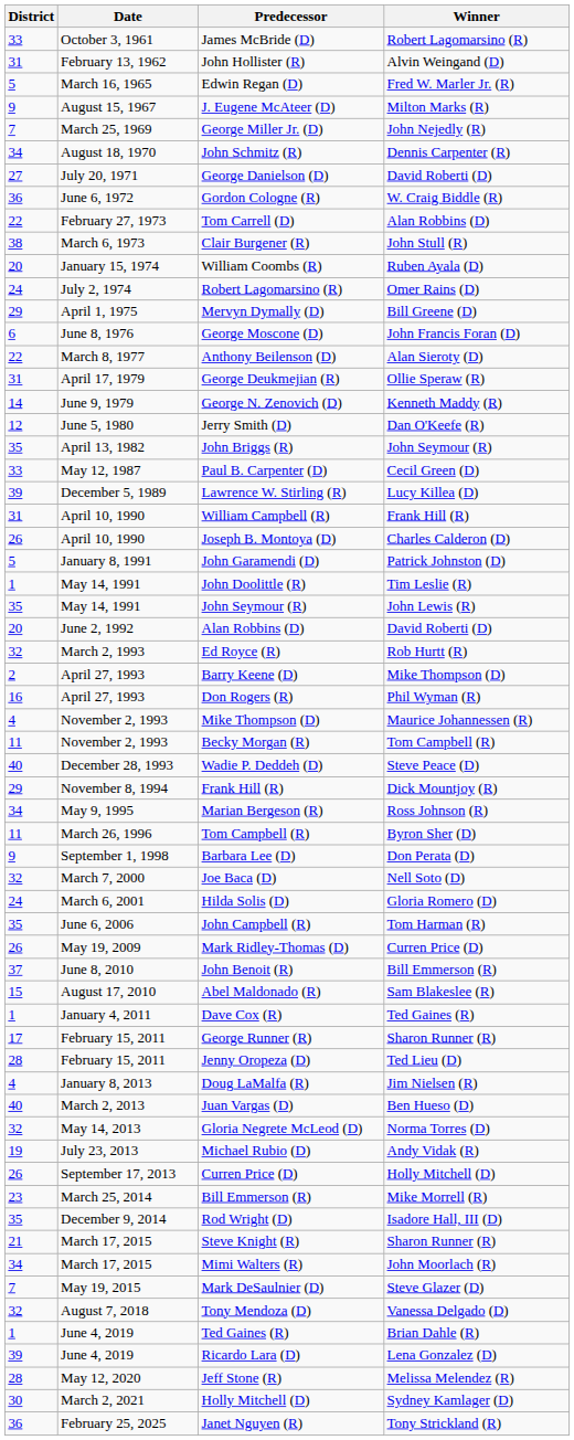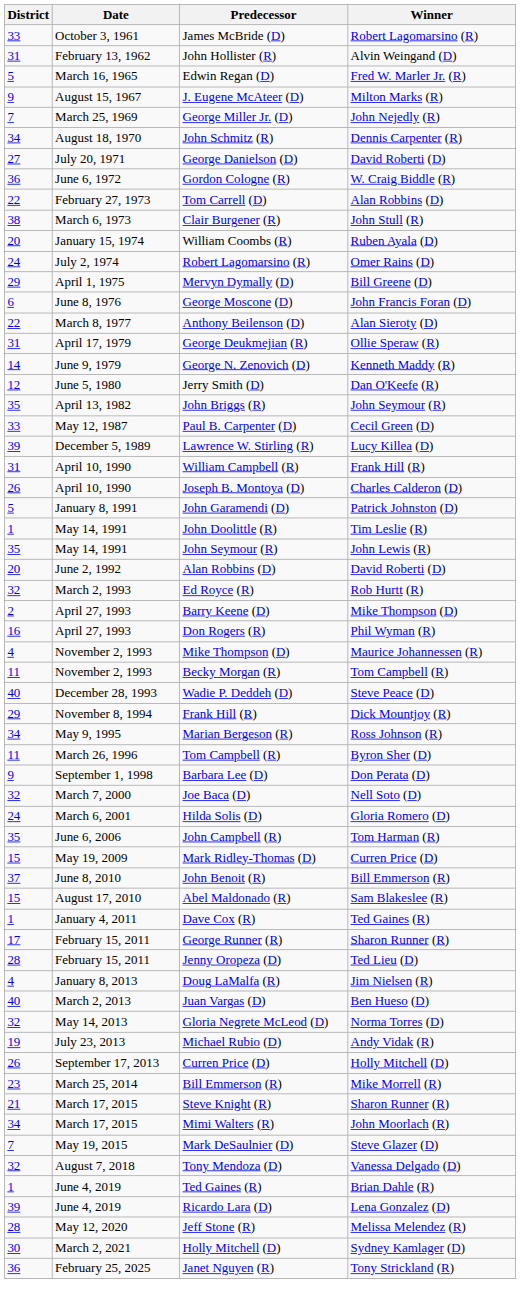Mark Ridley-Thomas (D) | District: 26 -> 15
- row: 35 | December 9, 2014 | Rod Wright (D) | Isadore Hall, III (D)
